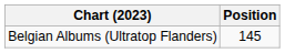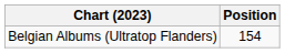Belgian Albums (Ultratop Flanders) | Position: 145 -> 154
